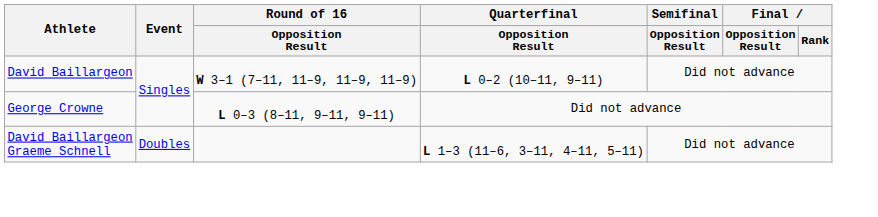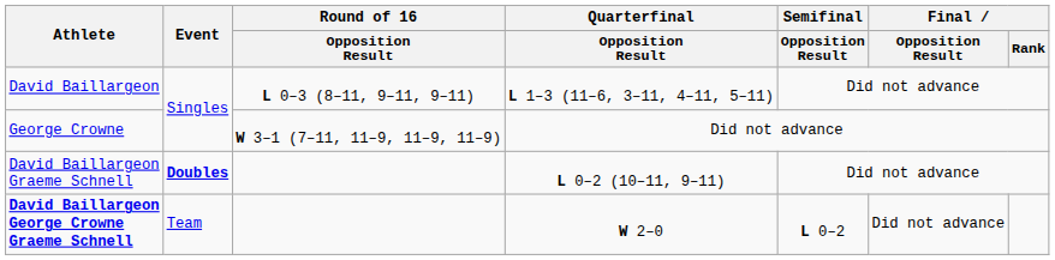David Baillargeon | Round of 16 / Opposition Result: W 3–1 (7–11, 11–9, 11–9, 11–9) -> L 0–3 (8–11, 9–11, 9–11)
David Baillargeon | Quarterfinal / Opposition Result: L 0–2 (10–11, 9–11) -> L 1–3 (11–6, 3–11, 4–11, 5–11)
George Crowne | Round of 16 / Opposition Result: L 0–3 (8–11, 9–11, 9–11) -> W 3–1 (7–11, 11–9, 11–9, 11–9)
David Baillargeon Graeme Schnell | Event: normal -> bold
David Baillargeon Graeme Schnell | Quarterfinal / Opposition Result: L 1–3 (11–6, 3–11, 4–11, 5–11) -> L 0–2 (10–11, 9–11)
+ row: David Baillargeon George Crowne Graeme Schnell | Team | W 2–0 | L 0–2 | Did not advance
